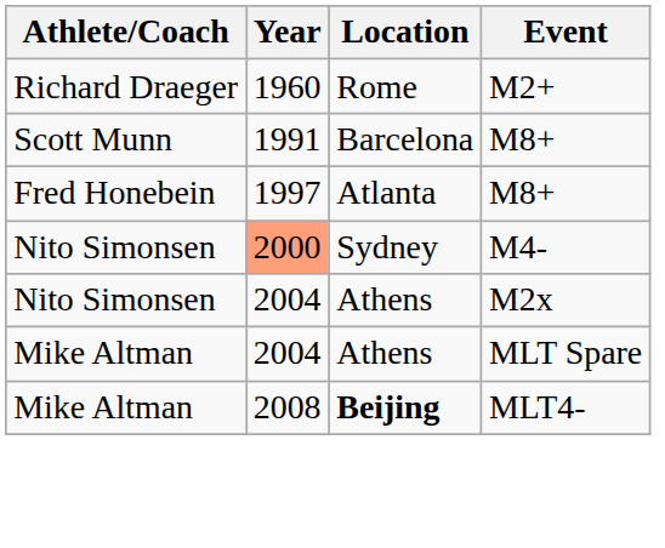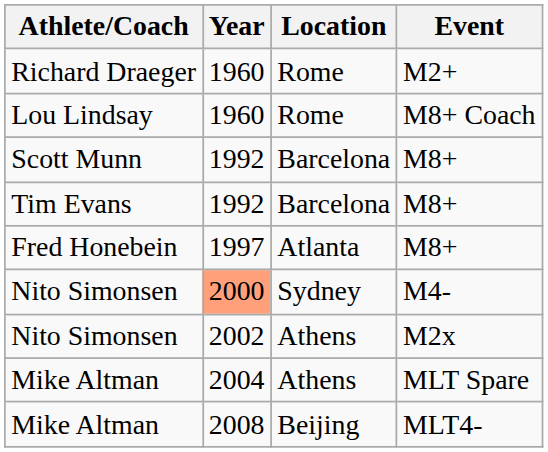+ row: Lou Lindsay | 1960 | Rome | M8+ Coach
Scott Munn | Year: 1991 -> 1992
+ row: Tim Evans | 1992 | Barcelona | M8+
Nito Simonsen / M2x | Year: 2004 -> 2002
Mike Altman / MLT4- | Location: bold -> normal
